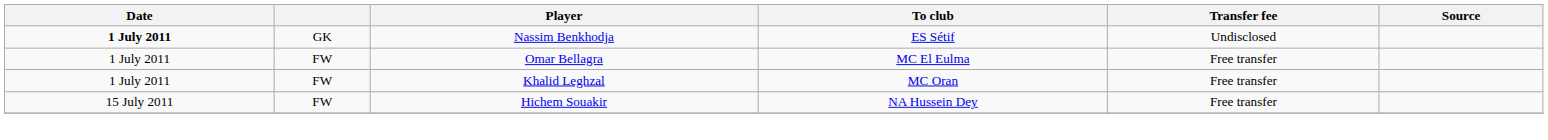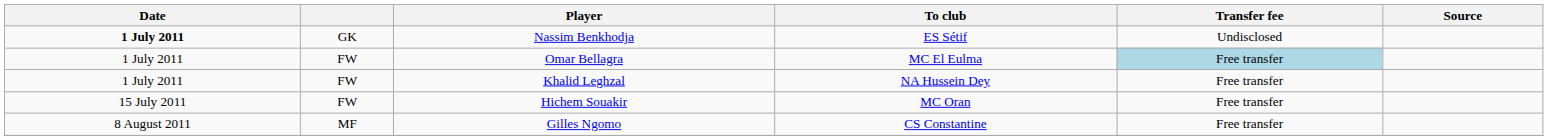Omar Bellagra | Transfer fee: no background -> lightblue background
Khalid Leghzal | To club: MC Oran -> NA Hussein Dey
Hichem Souakir | To club: NA Hussein Dey -> MC Oran
+ row: 8 August 2011 | MF | Gilles Ngomo | CS Constantine | Free transfer
